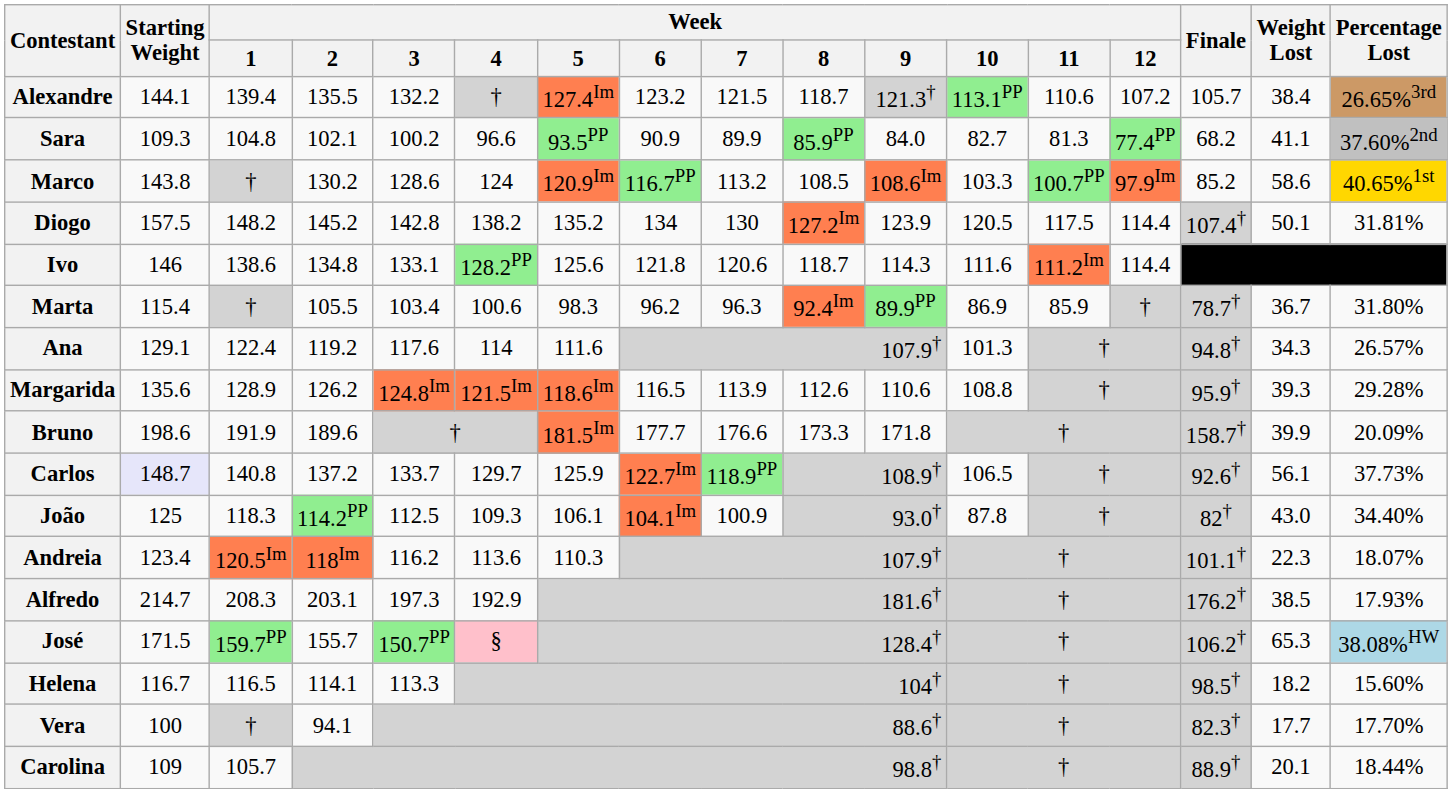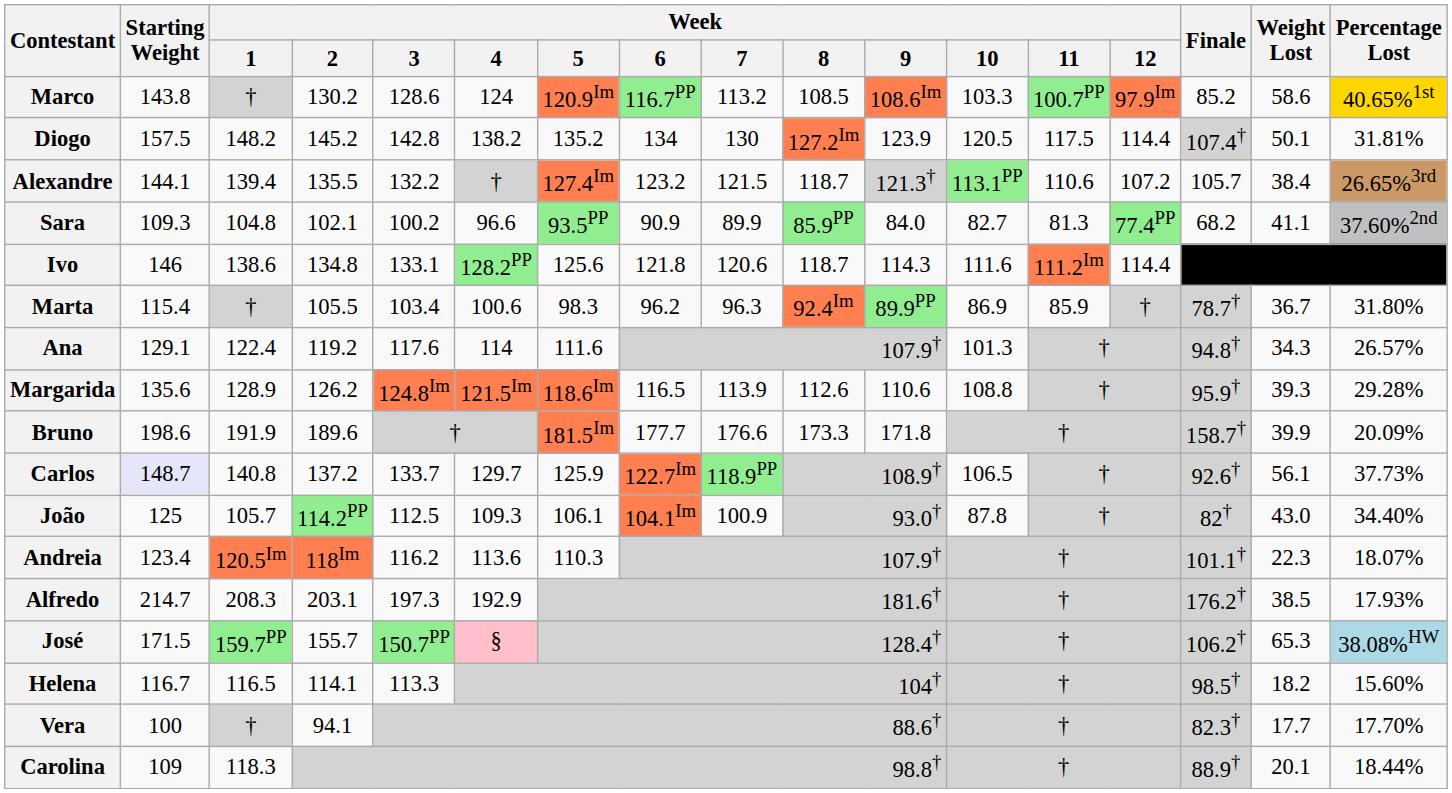rows swapped: Marco <-> Alexandre
rows swapped: Sara <-> Diogo
João | Week / 1: 118.3 -> 105.7
Carolina | Week / 1: 105.7 -> 118.3
